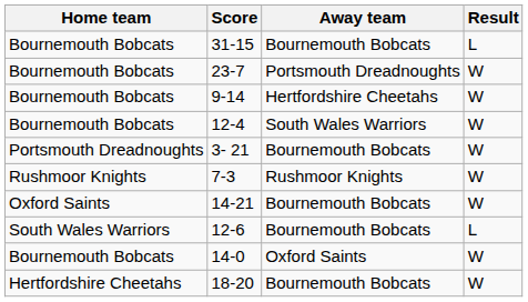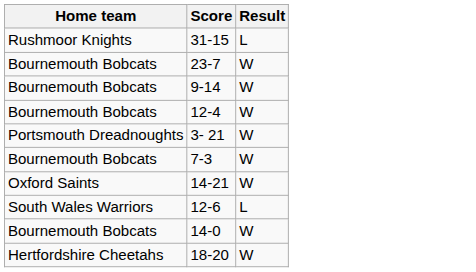- column: Away team | Bournemouth Bobcats | Portsmouth Dreadnoughts | Hertfordshire Cheetahs | South Wales Warriors | Bournemouth Bobcats | Rushmoor Knights | Bournemouth Bobcats | Bournemouth Bobcats | Oxford Saints | Bournemouth Bobcats
31-15 | Home team: Bournemouth Bobcats -> Rushmoor Knights
7-3 | Home team: Rushmoor Knights -> Bournemouth Bobcats
